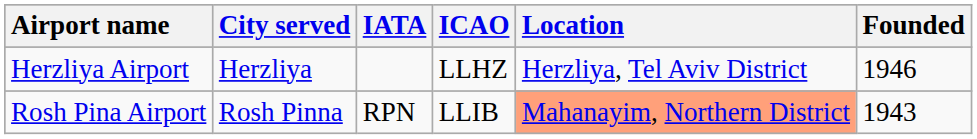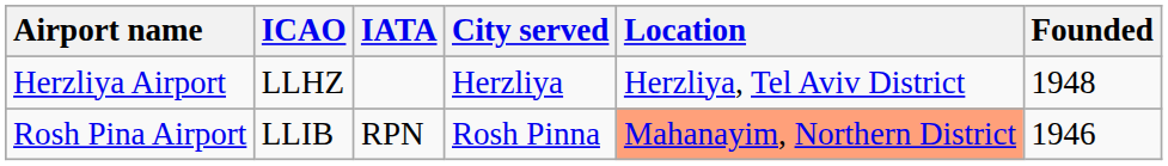columns swapped: ICAO <-> City served
Herzliya Airport | Founded: 1946 -> 1948
Rosh Pina Airport | Founded: 1943 -> 1946
